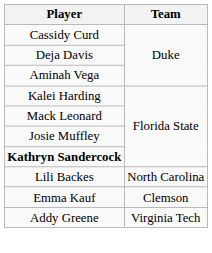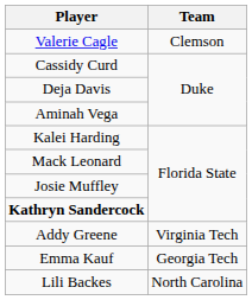+ row: Valerie Cagle | Clemson
rows swapped: Lili Backes <-> Addy Greene
Emma Kauf | Team: Clemson -> Georgia Tech
